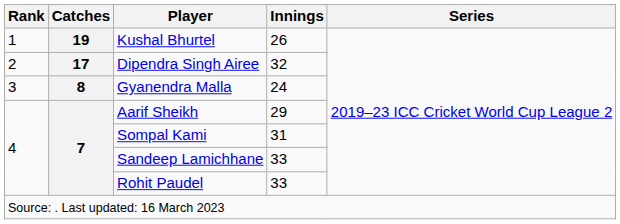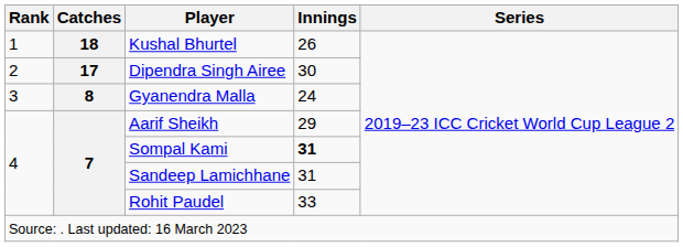Kushal Bhurtel | Catches: 19 -> 18
Dipendra Singh Airee | Innings: 32 -> 30
Sompal Kami | Innings: normal -> bold
Sandeep Lamichhane | Innings: 33 -> 31
